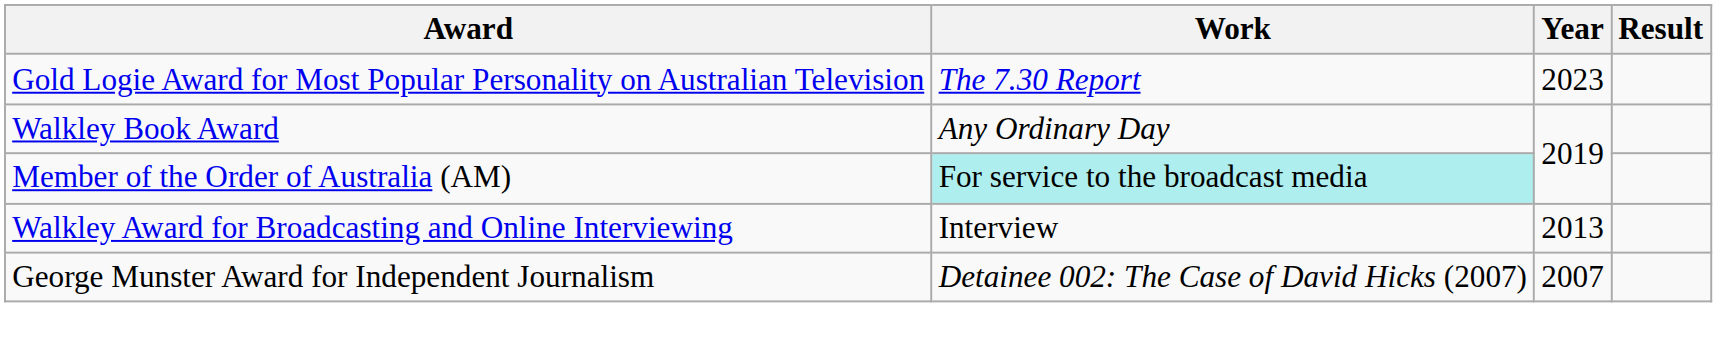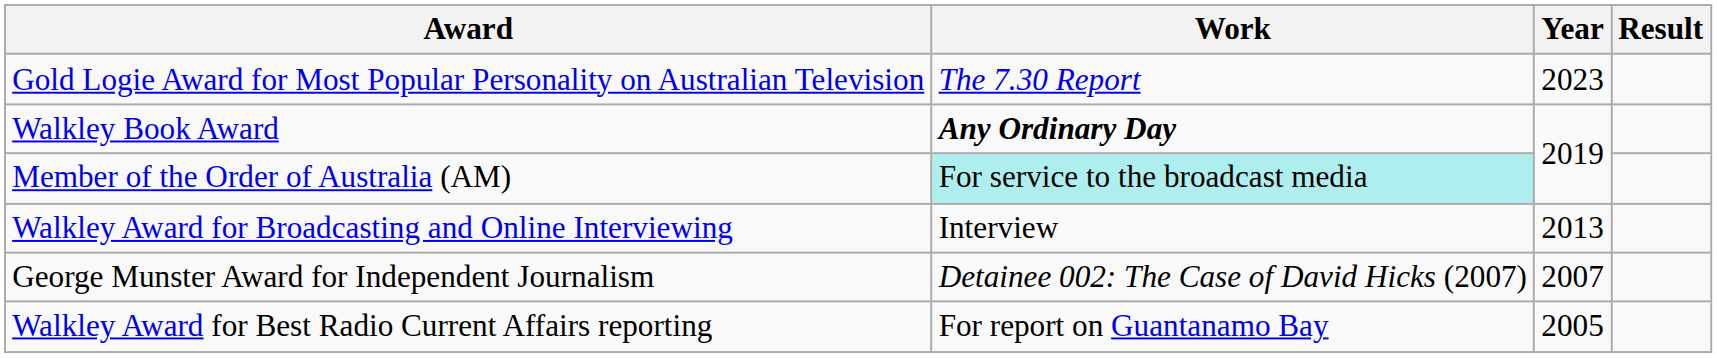Walkley Book Award | Work: normal -> bold
+ row: Walkley Award for Best Radio Current Affairs reporting | For report on Guantanamo Bay | 2005
